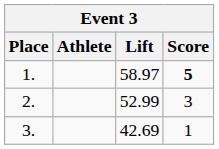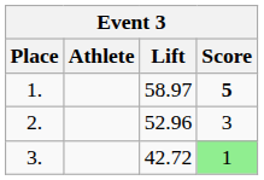2. | Lift: 52.99 -> 52.96
3. | Lift: 42.69 -> 42.72
3. | Score: no background -> lightgreen background
